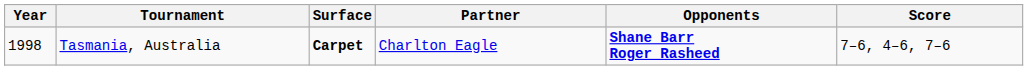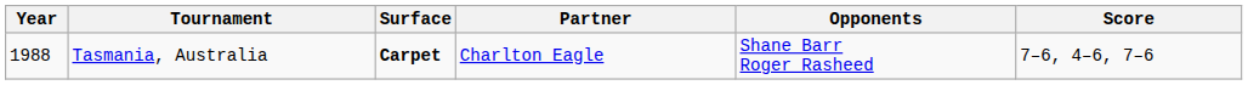Tasmania, Australia | Year: 1998 -> 1988
Tasmania, Australia | Opponents: bold -> normal
